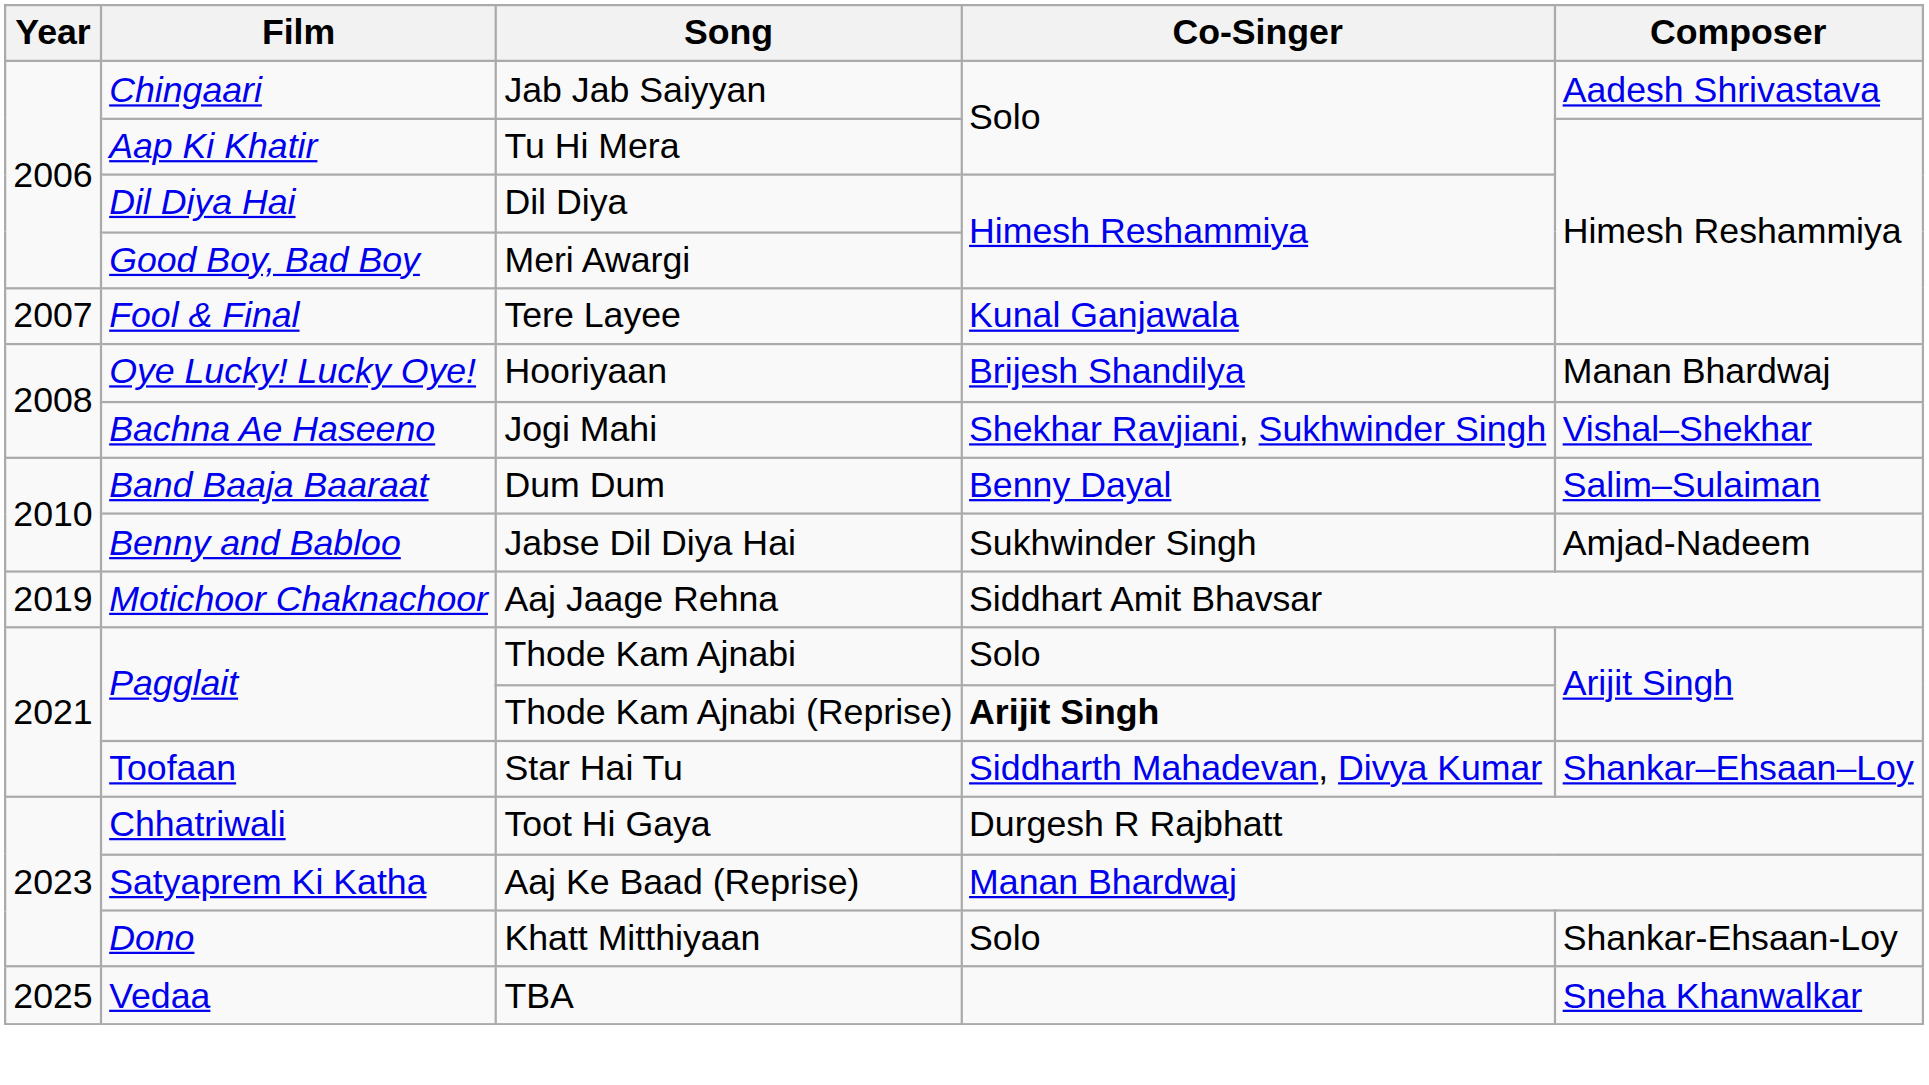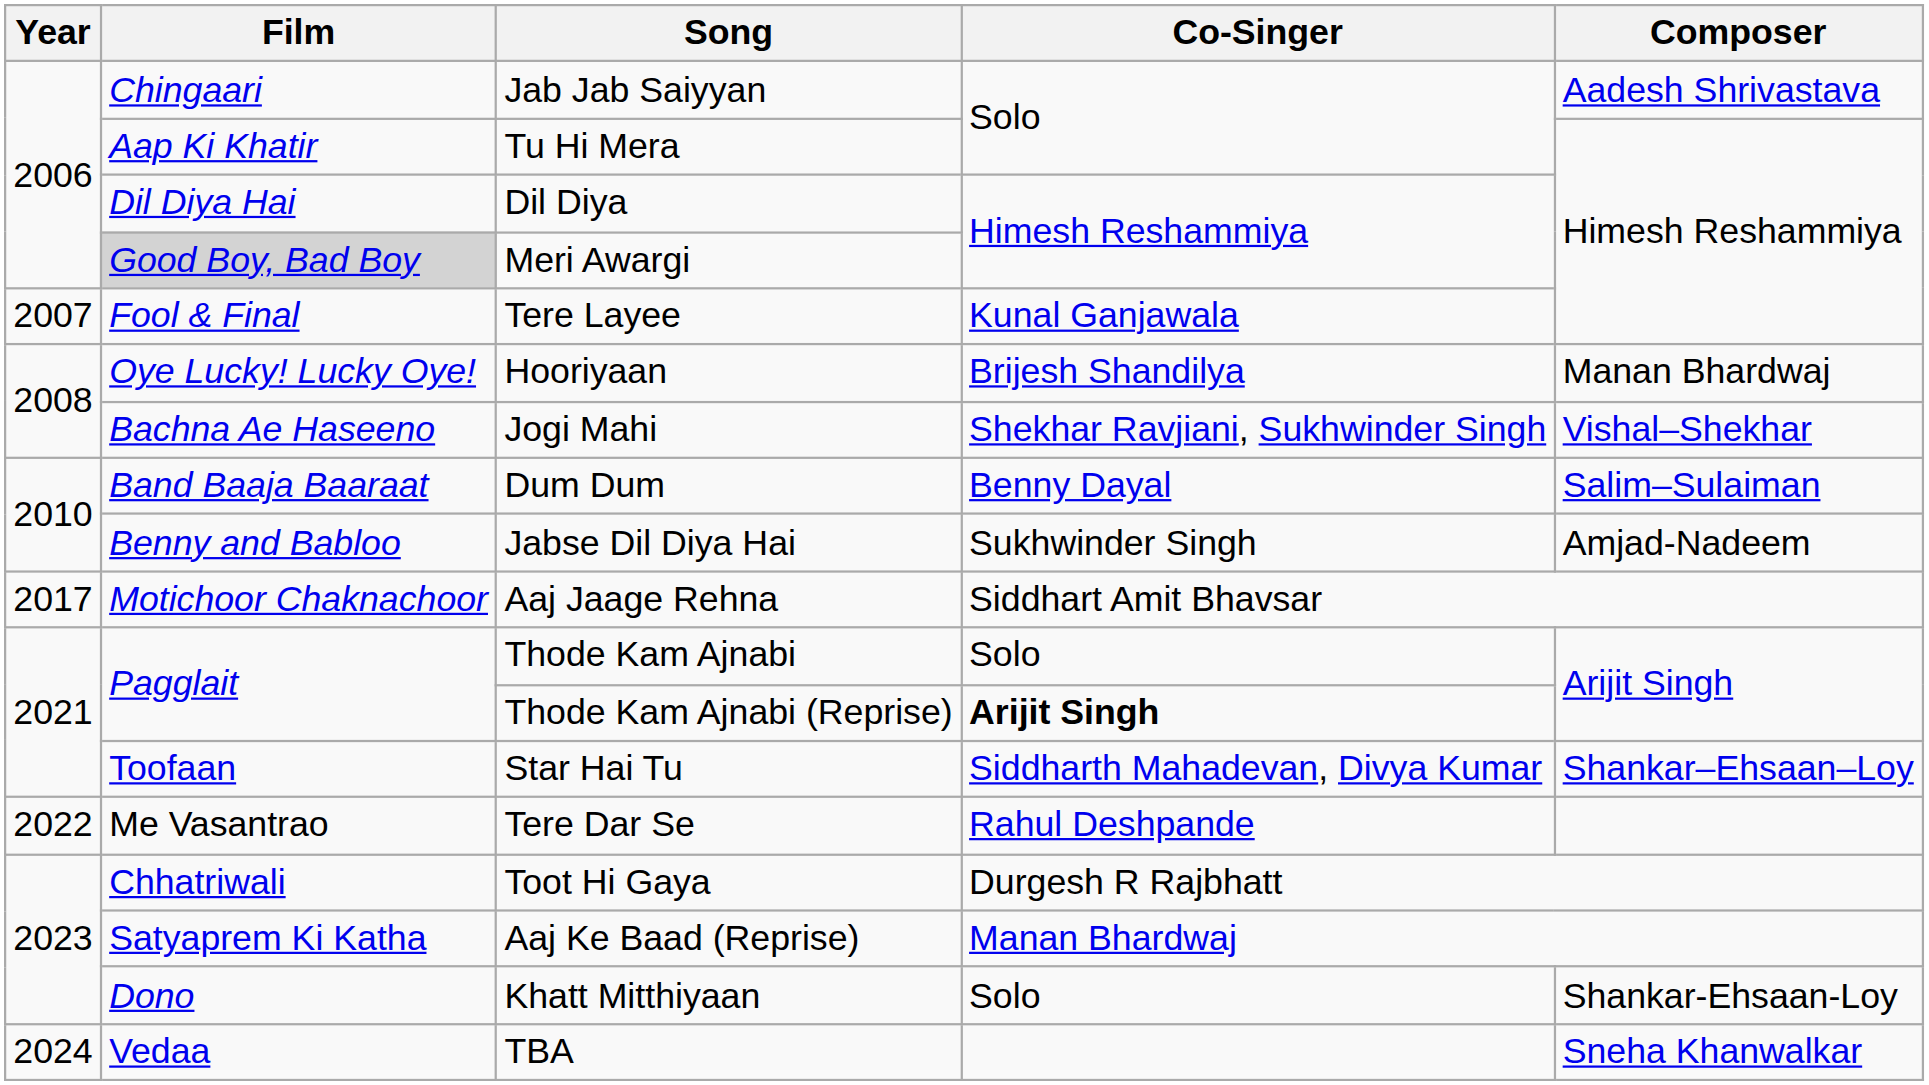Meri Awargi | Film: no background -> lightgrey background
Aaj Jaage Rehna | Year: 2019 -> 2017
+ row: 2022 | Me Vasantrao | Tere Dar Se | Rahul Deshpande
TBA | Year: 2025 -> 2024
